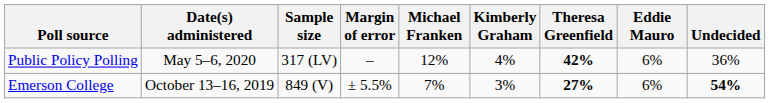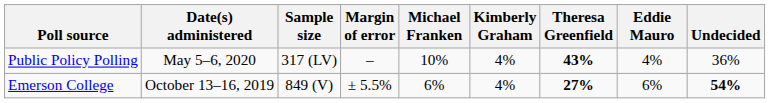Public Policy Polling | Michael Franken: 12% -> 10%
Public Policy Polling | Theresa Greenfield: 42% -> 43%
Public Policy Polling | Eddie Mauro: 6% -> 4%
Emerson College | Michael Franken: 7% -> 6%
Emerson College | Kimberly Graham: 3% -> 4%
